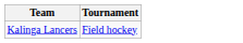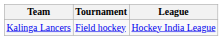+ column: League | Hockey India League
